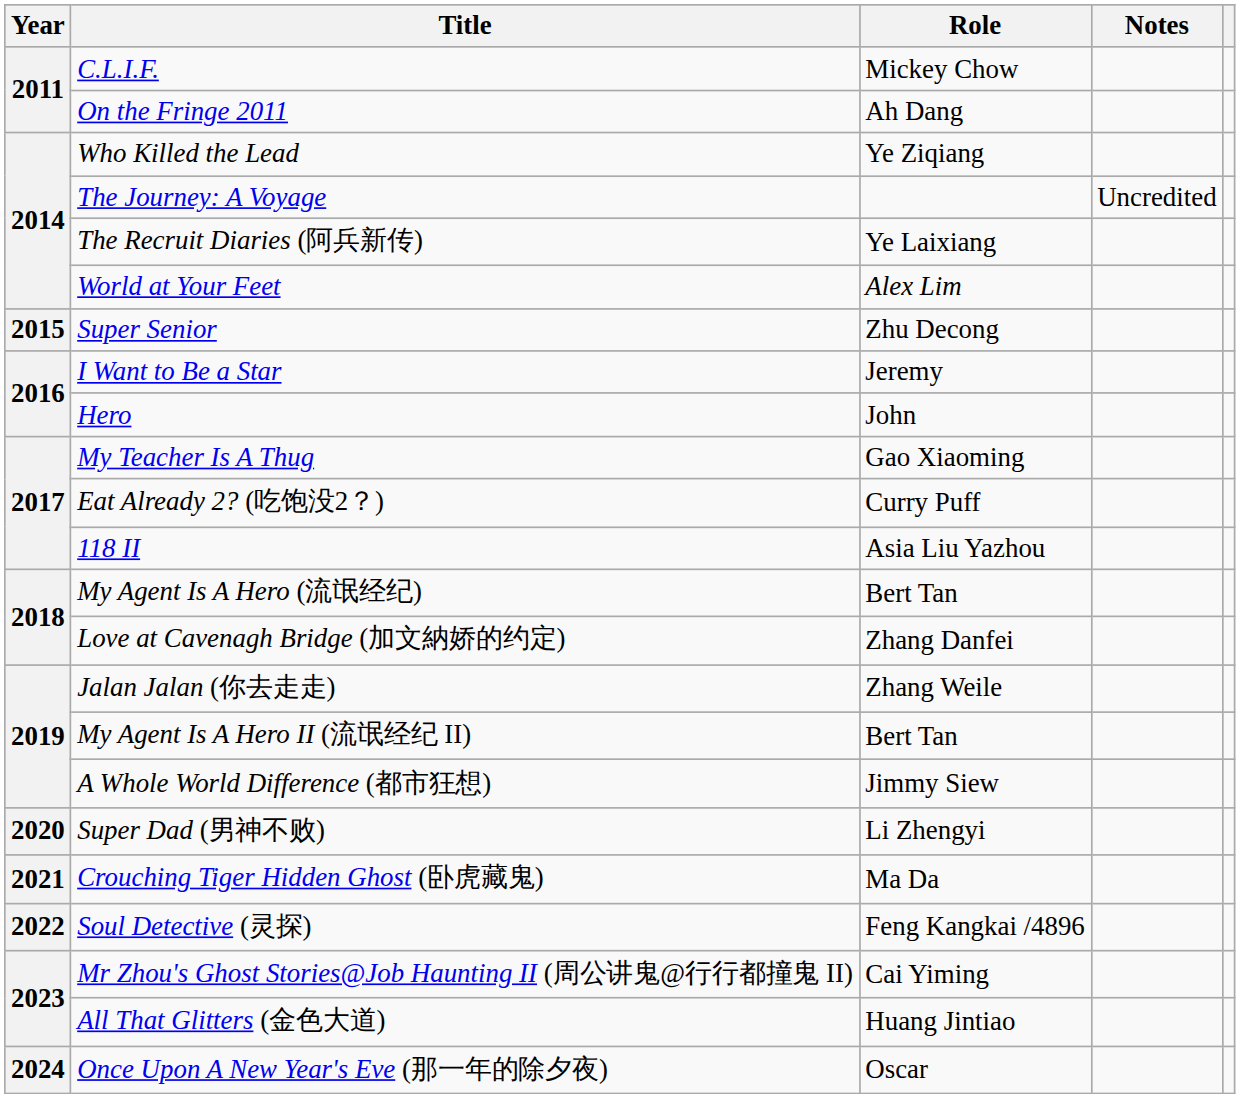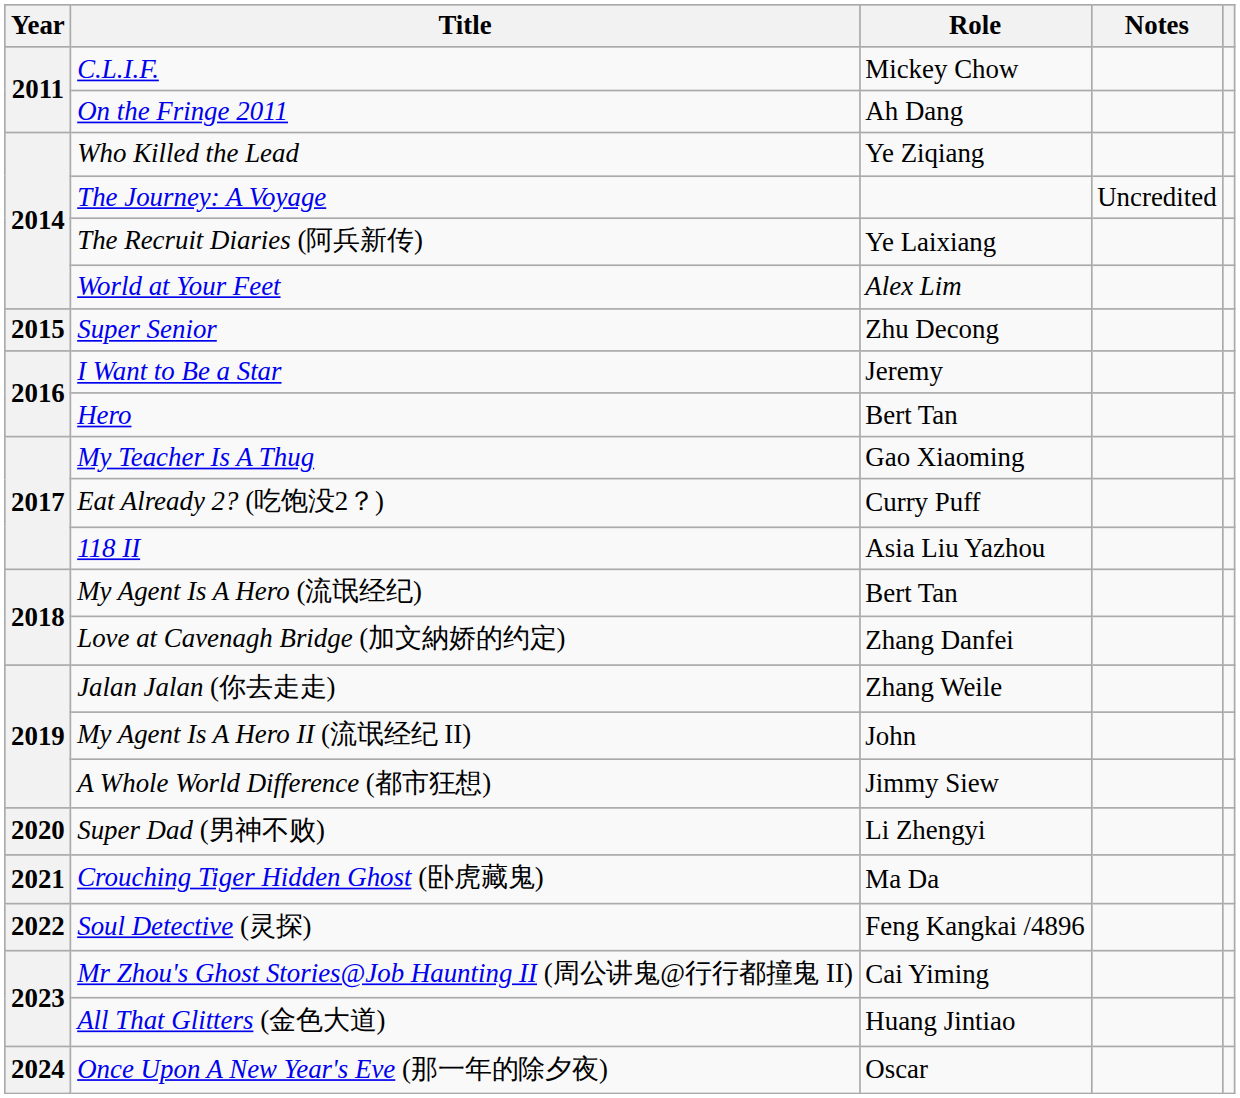Hero | Role: John -> Bert Tan
My Agent Is A Hero II (流氓经纪 II) | Role: Bert Tan -> John
